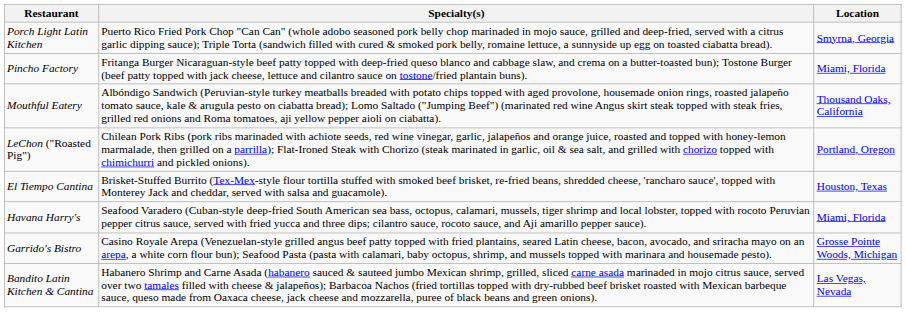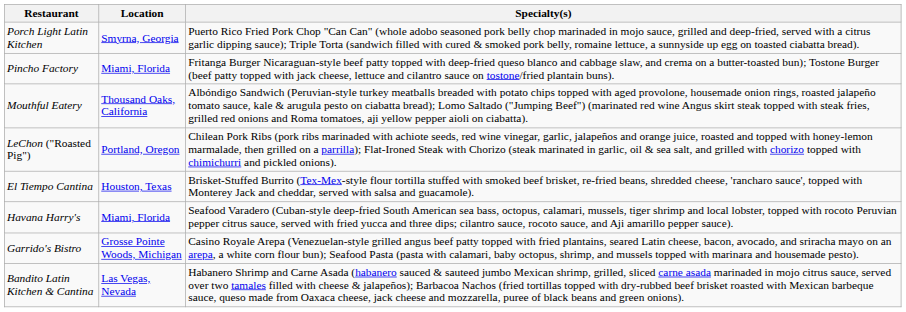columns swapped: Location <-> Specialty(s)
